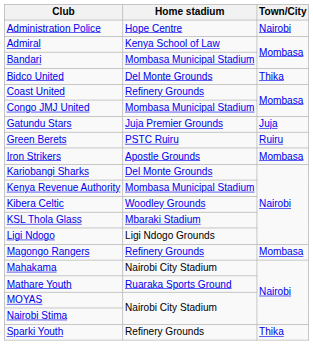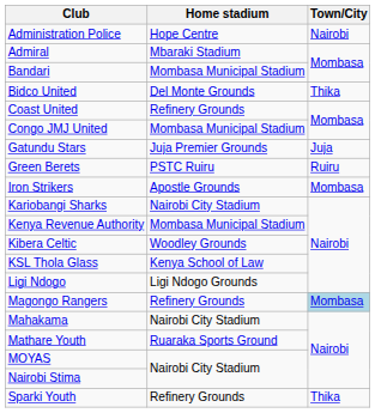Admiral | Home stadium: Kenya School of Law -> Mbaraki Stadium
Kariobangi Sharks | Home stadium: Del Monte Grounds -> Nairobi City Stadium
KSL Thola Glass | Home stadium: Mbaraki Stadium -> Kenya School of Law
Magongo Rangers | Town/City: no background -> lightblue background
